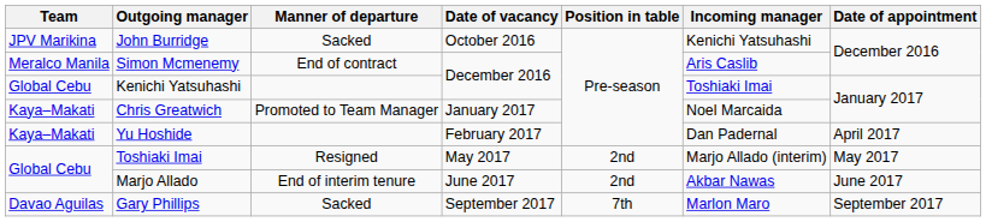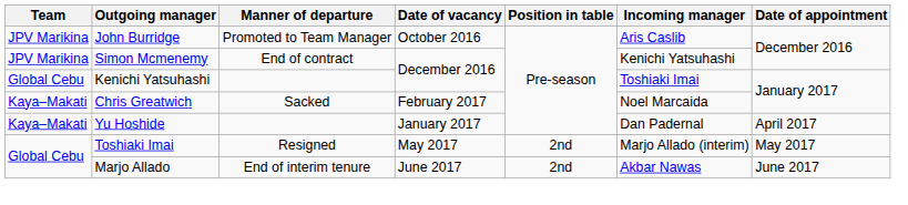John Burridge | Manner of departure: Sacked -> Promoted to Team Manager
John Burridge | Incoming manager: Kenichi Yatsuhashi -> Aris Caslib
Simon Mcmenemy | Team: Meralco Manila -> JPV Marikina
Simon Mcmenemy | Incoming manager: Aris Caslib -> Kenichi Yatsuhashi
Chris Greatwich | Manner of departure: Promoted to Team Manager -> Sacked
Chris Greatwich | Date of vacancy: January 2017 -> February 2017
Yu Hoshide | Date of vacancy: February 2017 -> January 2017
- row: Davao Aguilas | Gary Phillips | Sacked | September 2017 | 7th | Marlon Maro | September 2017
